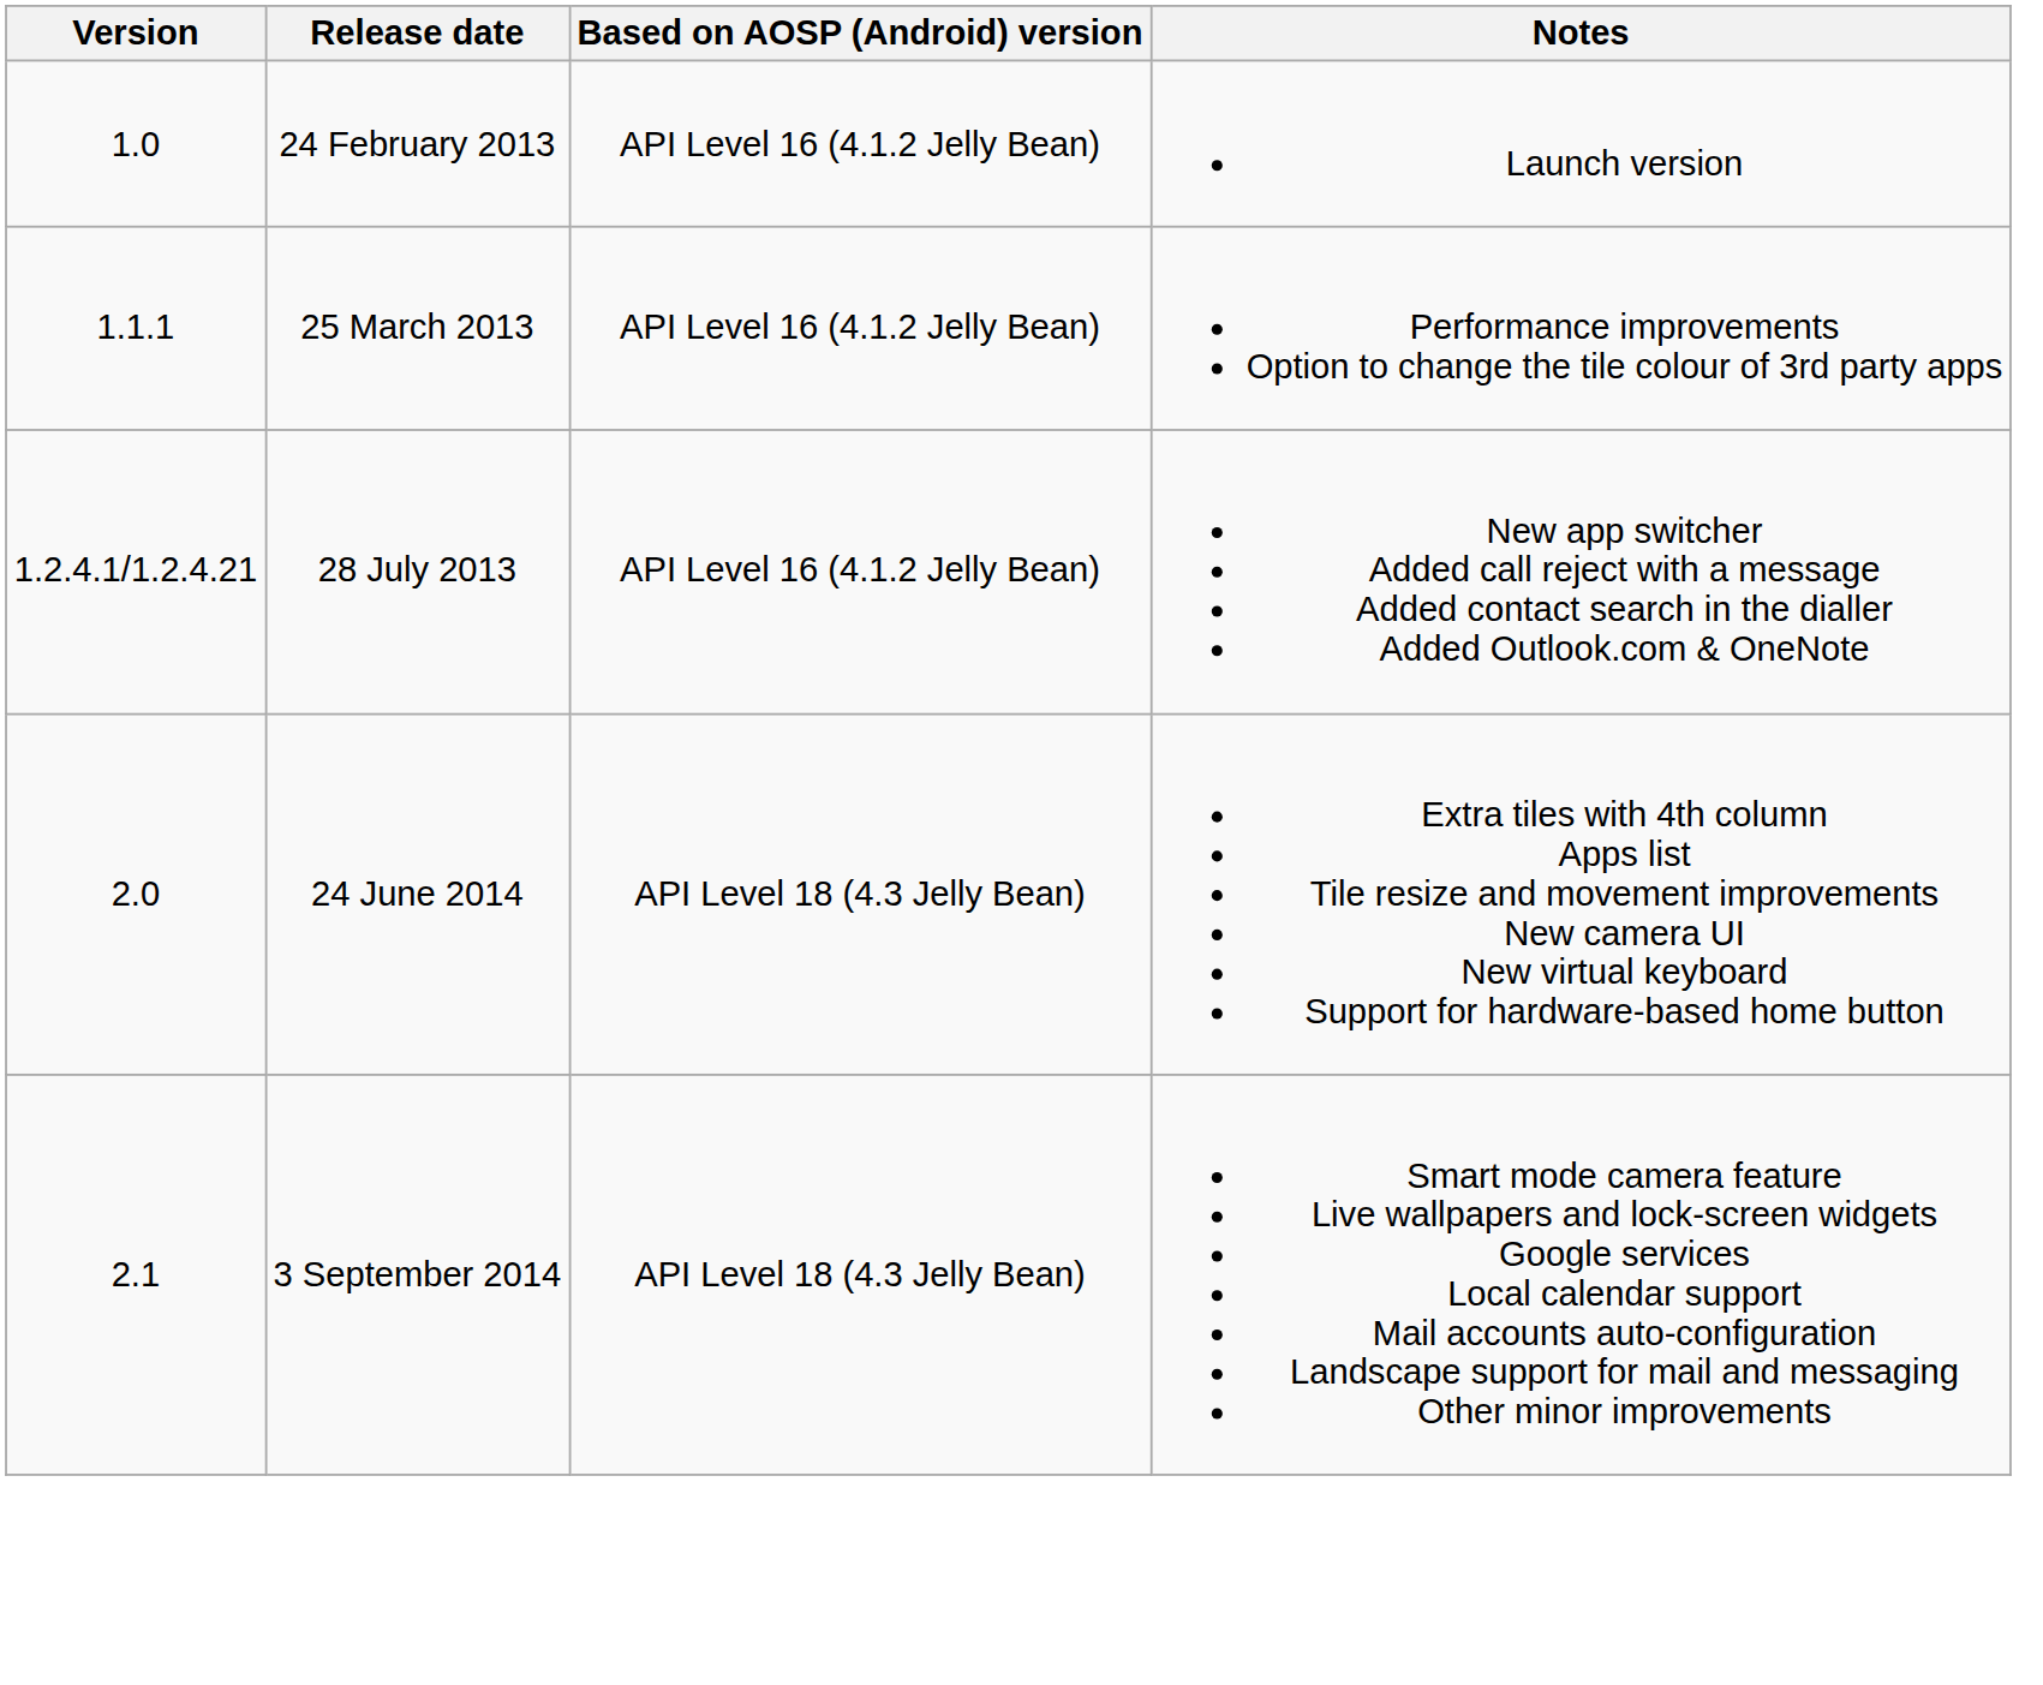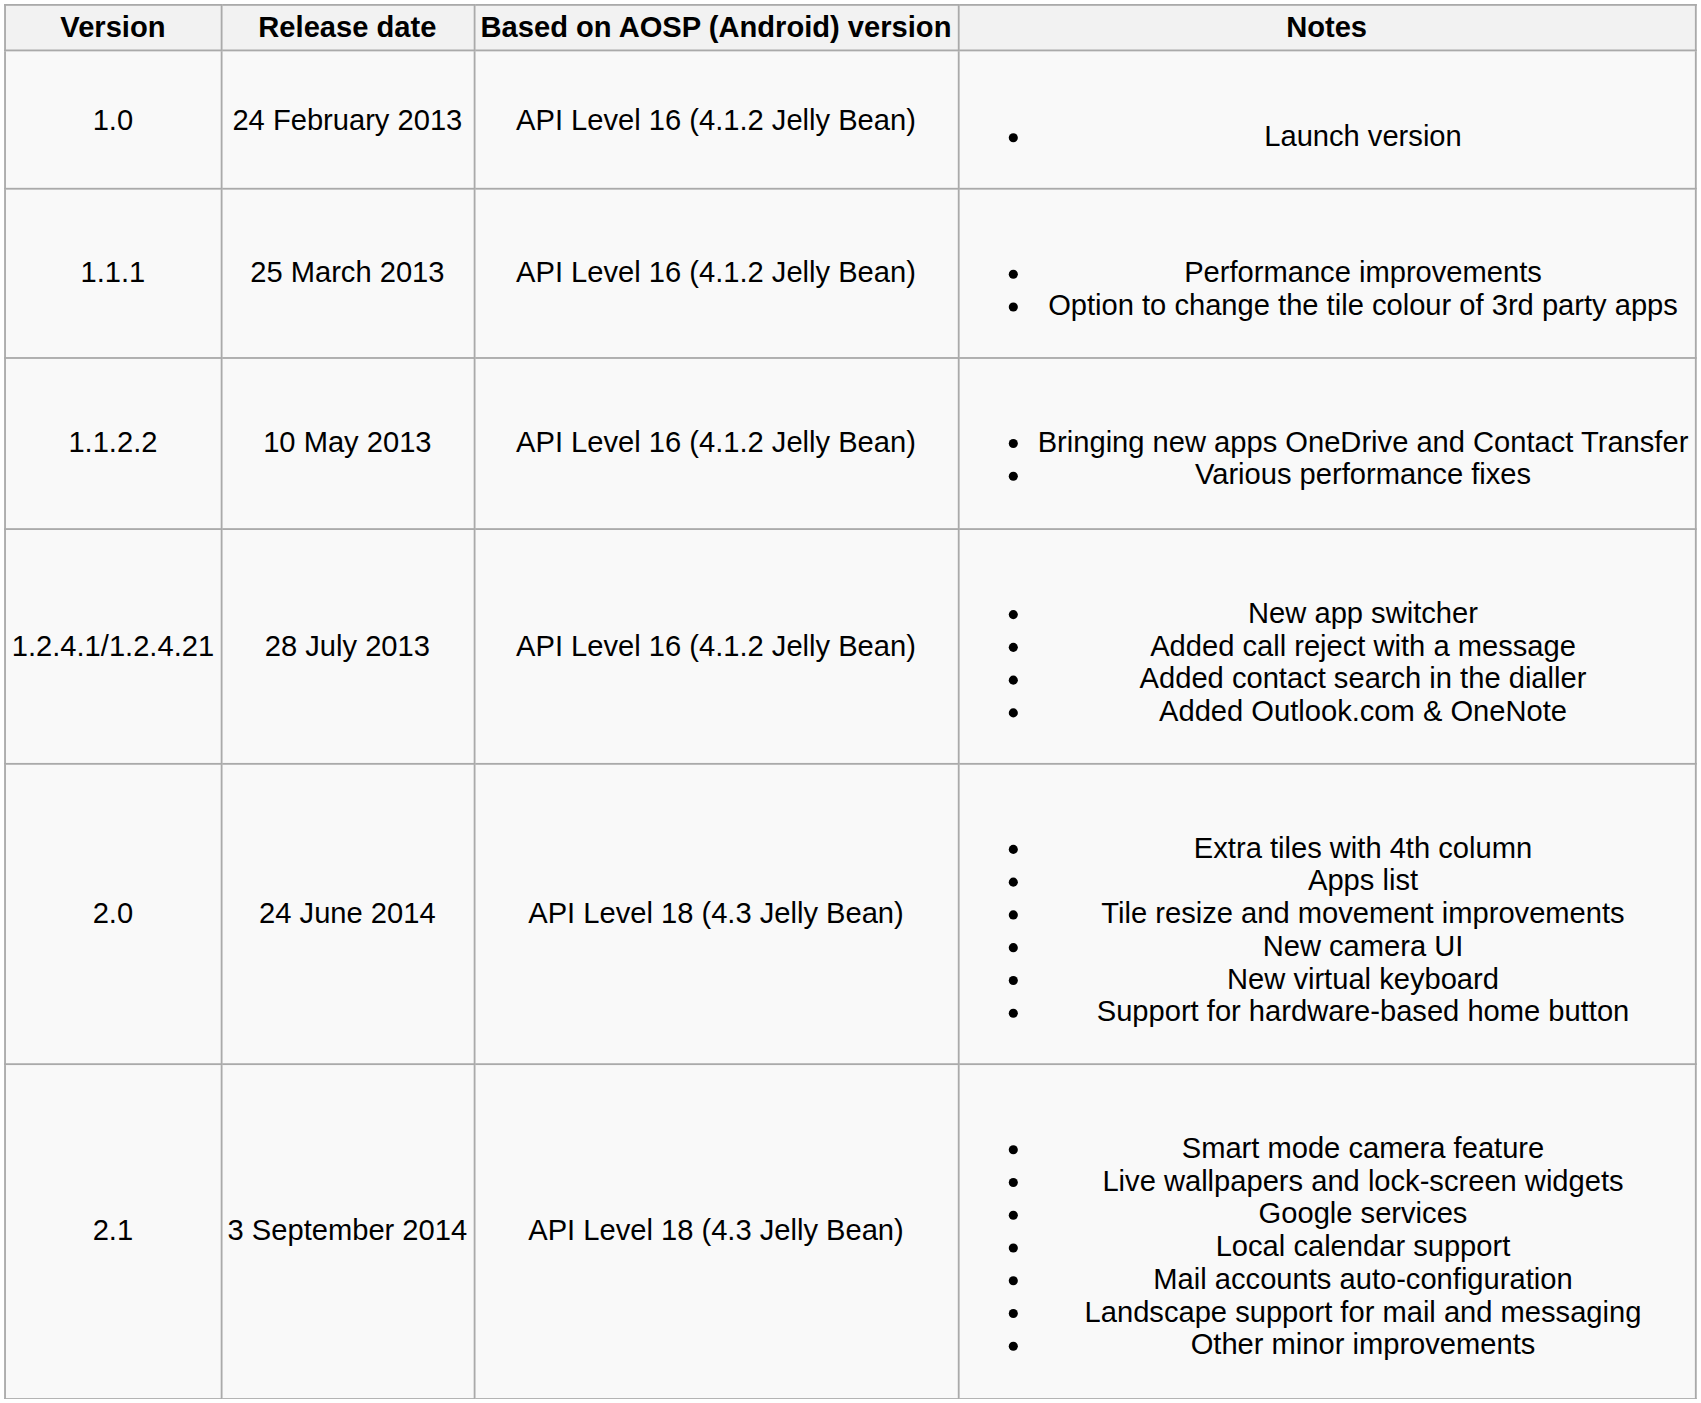+ row: 1.1.2.2 | 10 May 2013 | API Level 16 (4.1.2 Jelly Bean) | Bringing new apps OneDrive and Contact Transfer Various performance fixes
